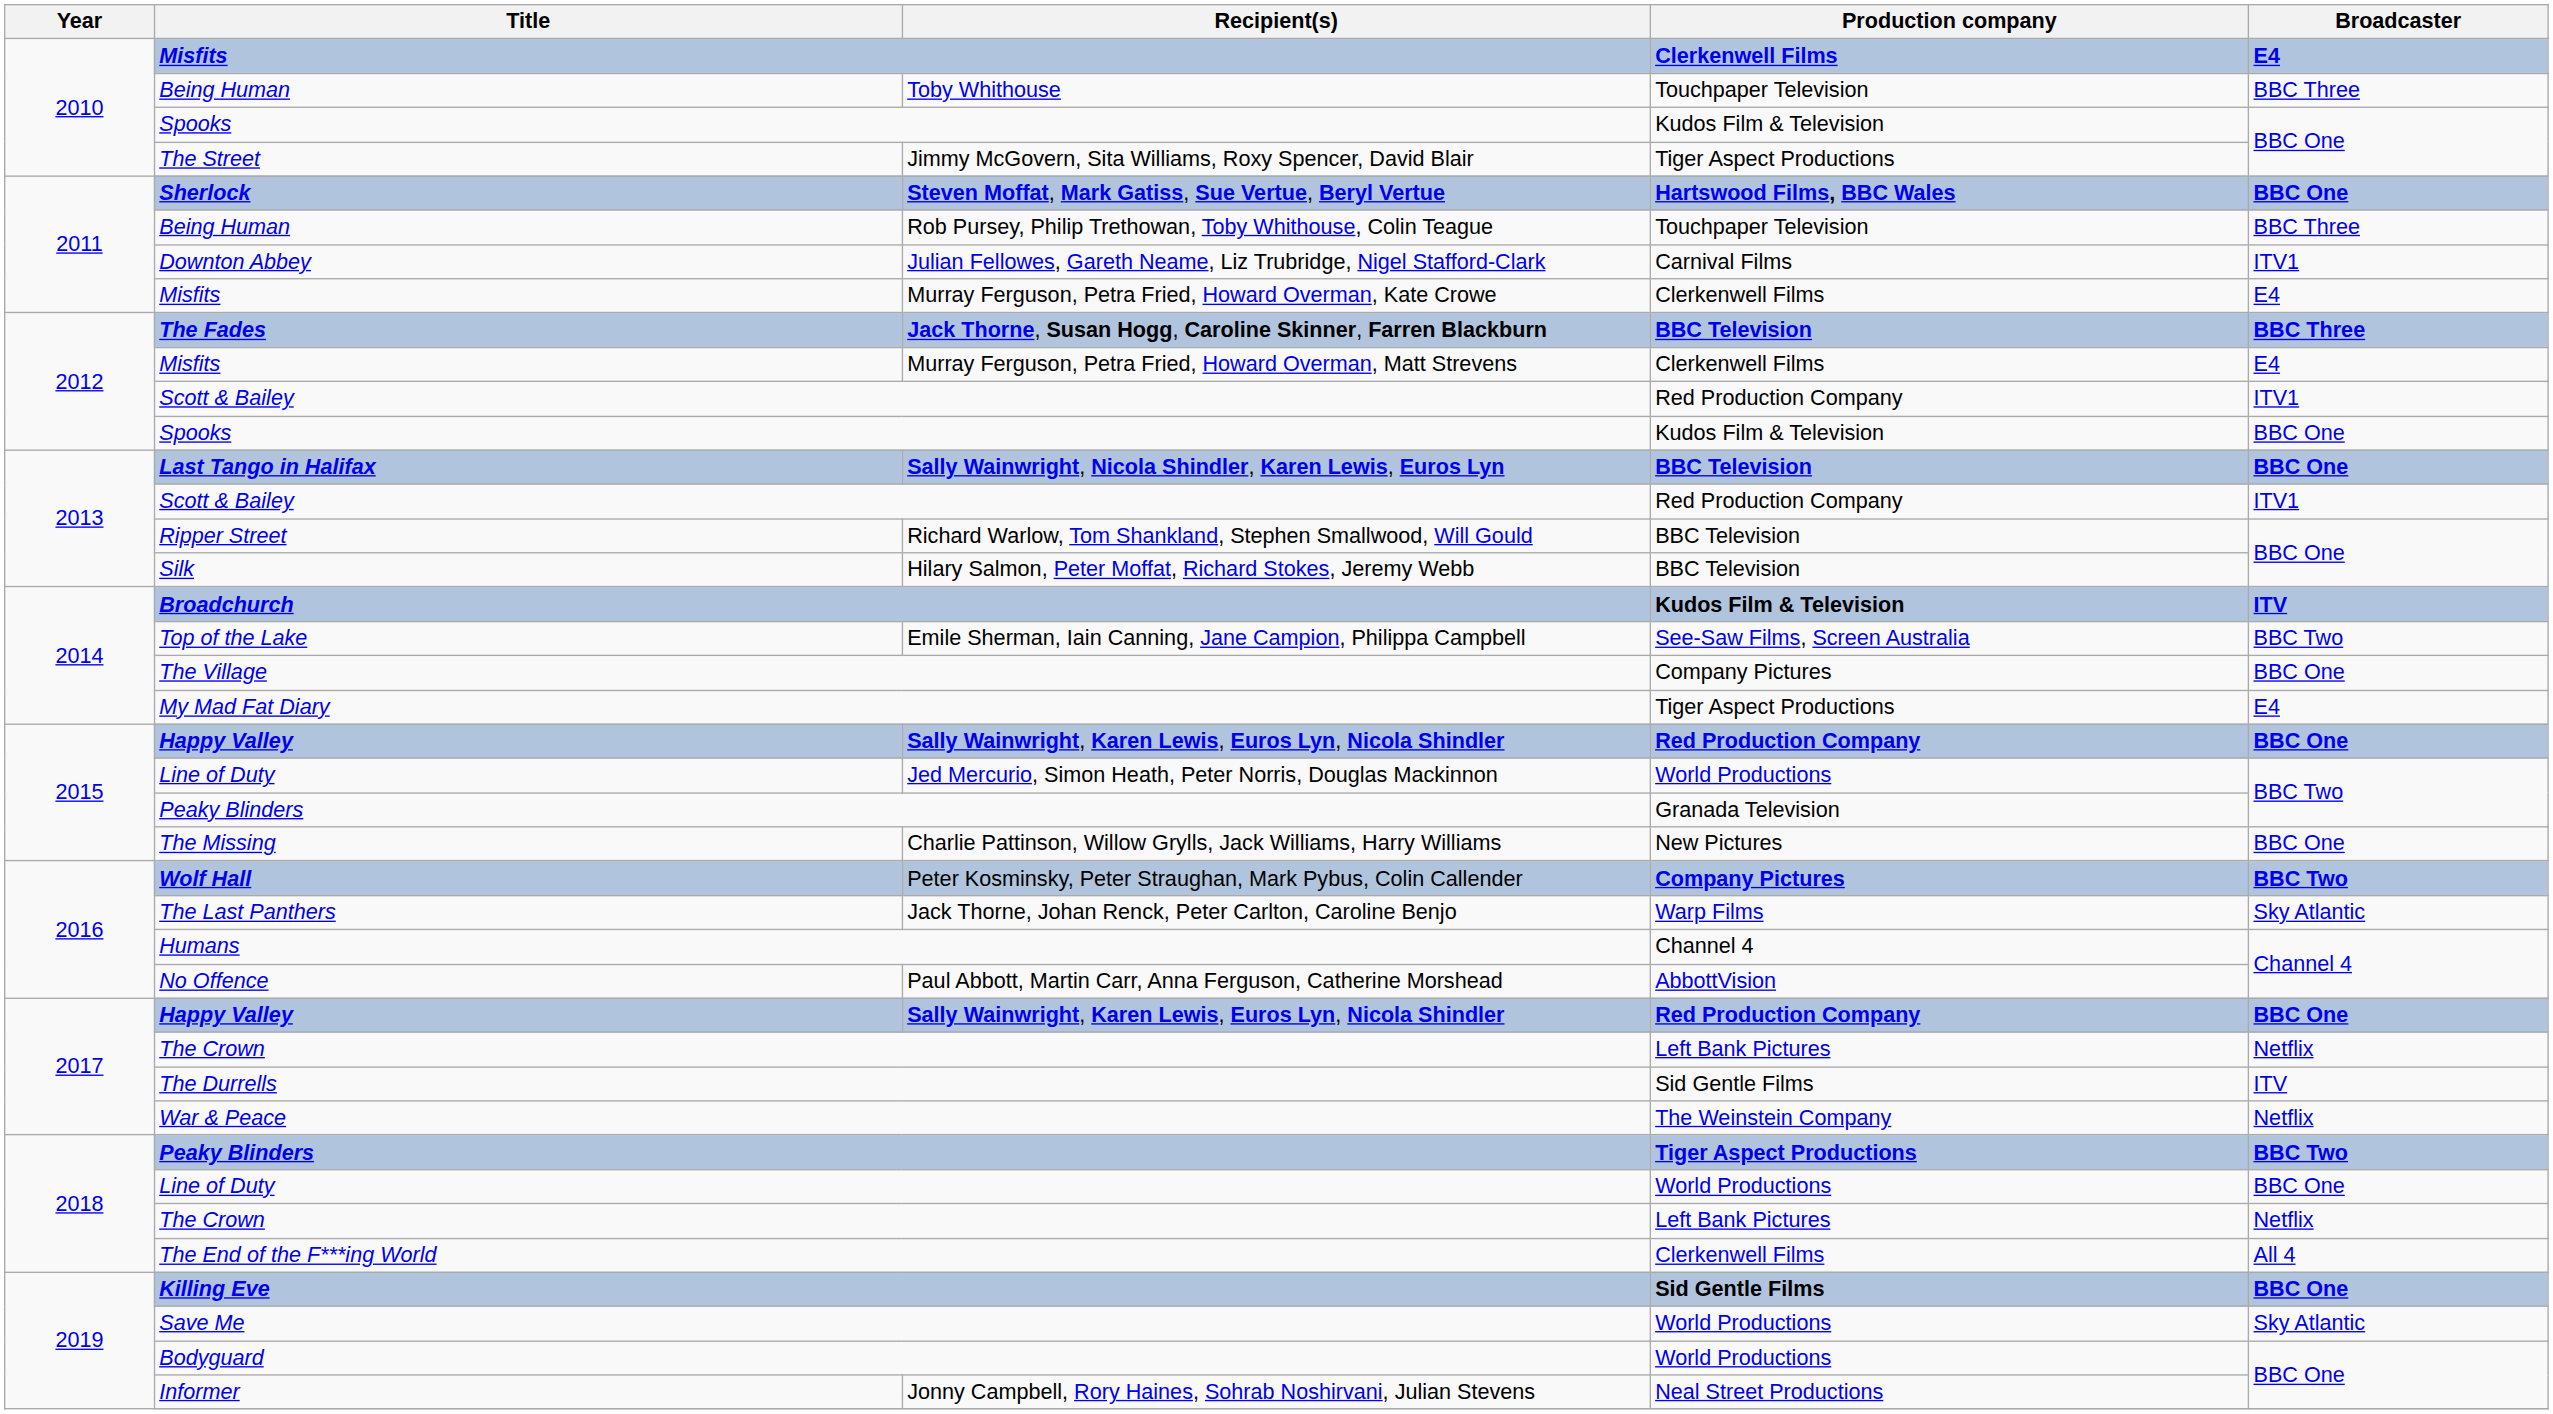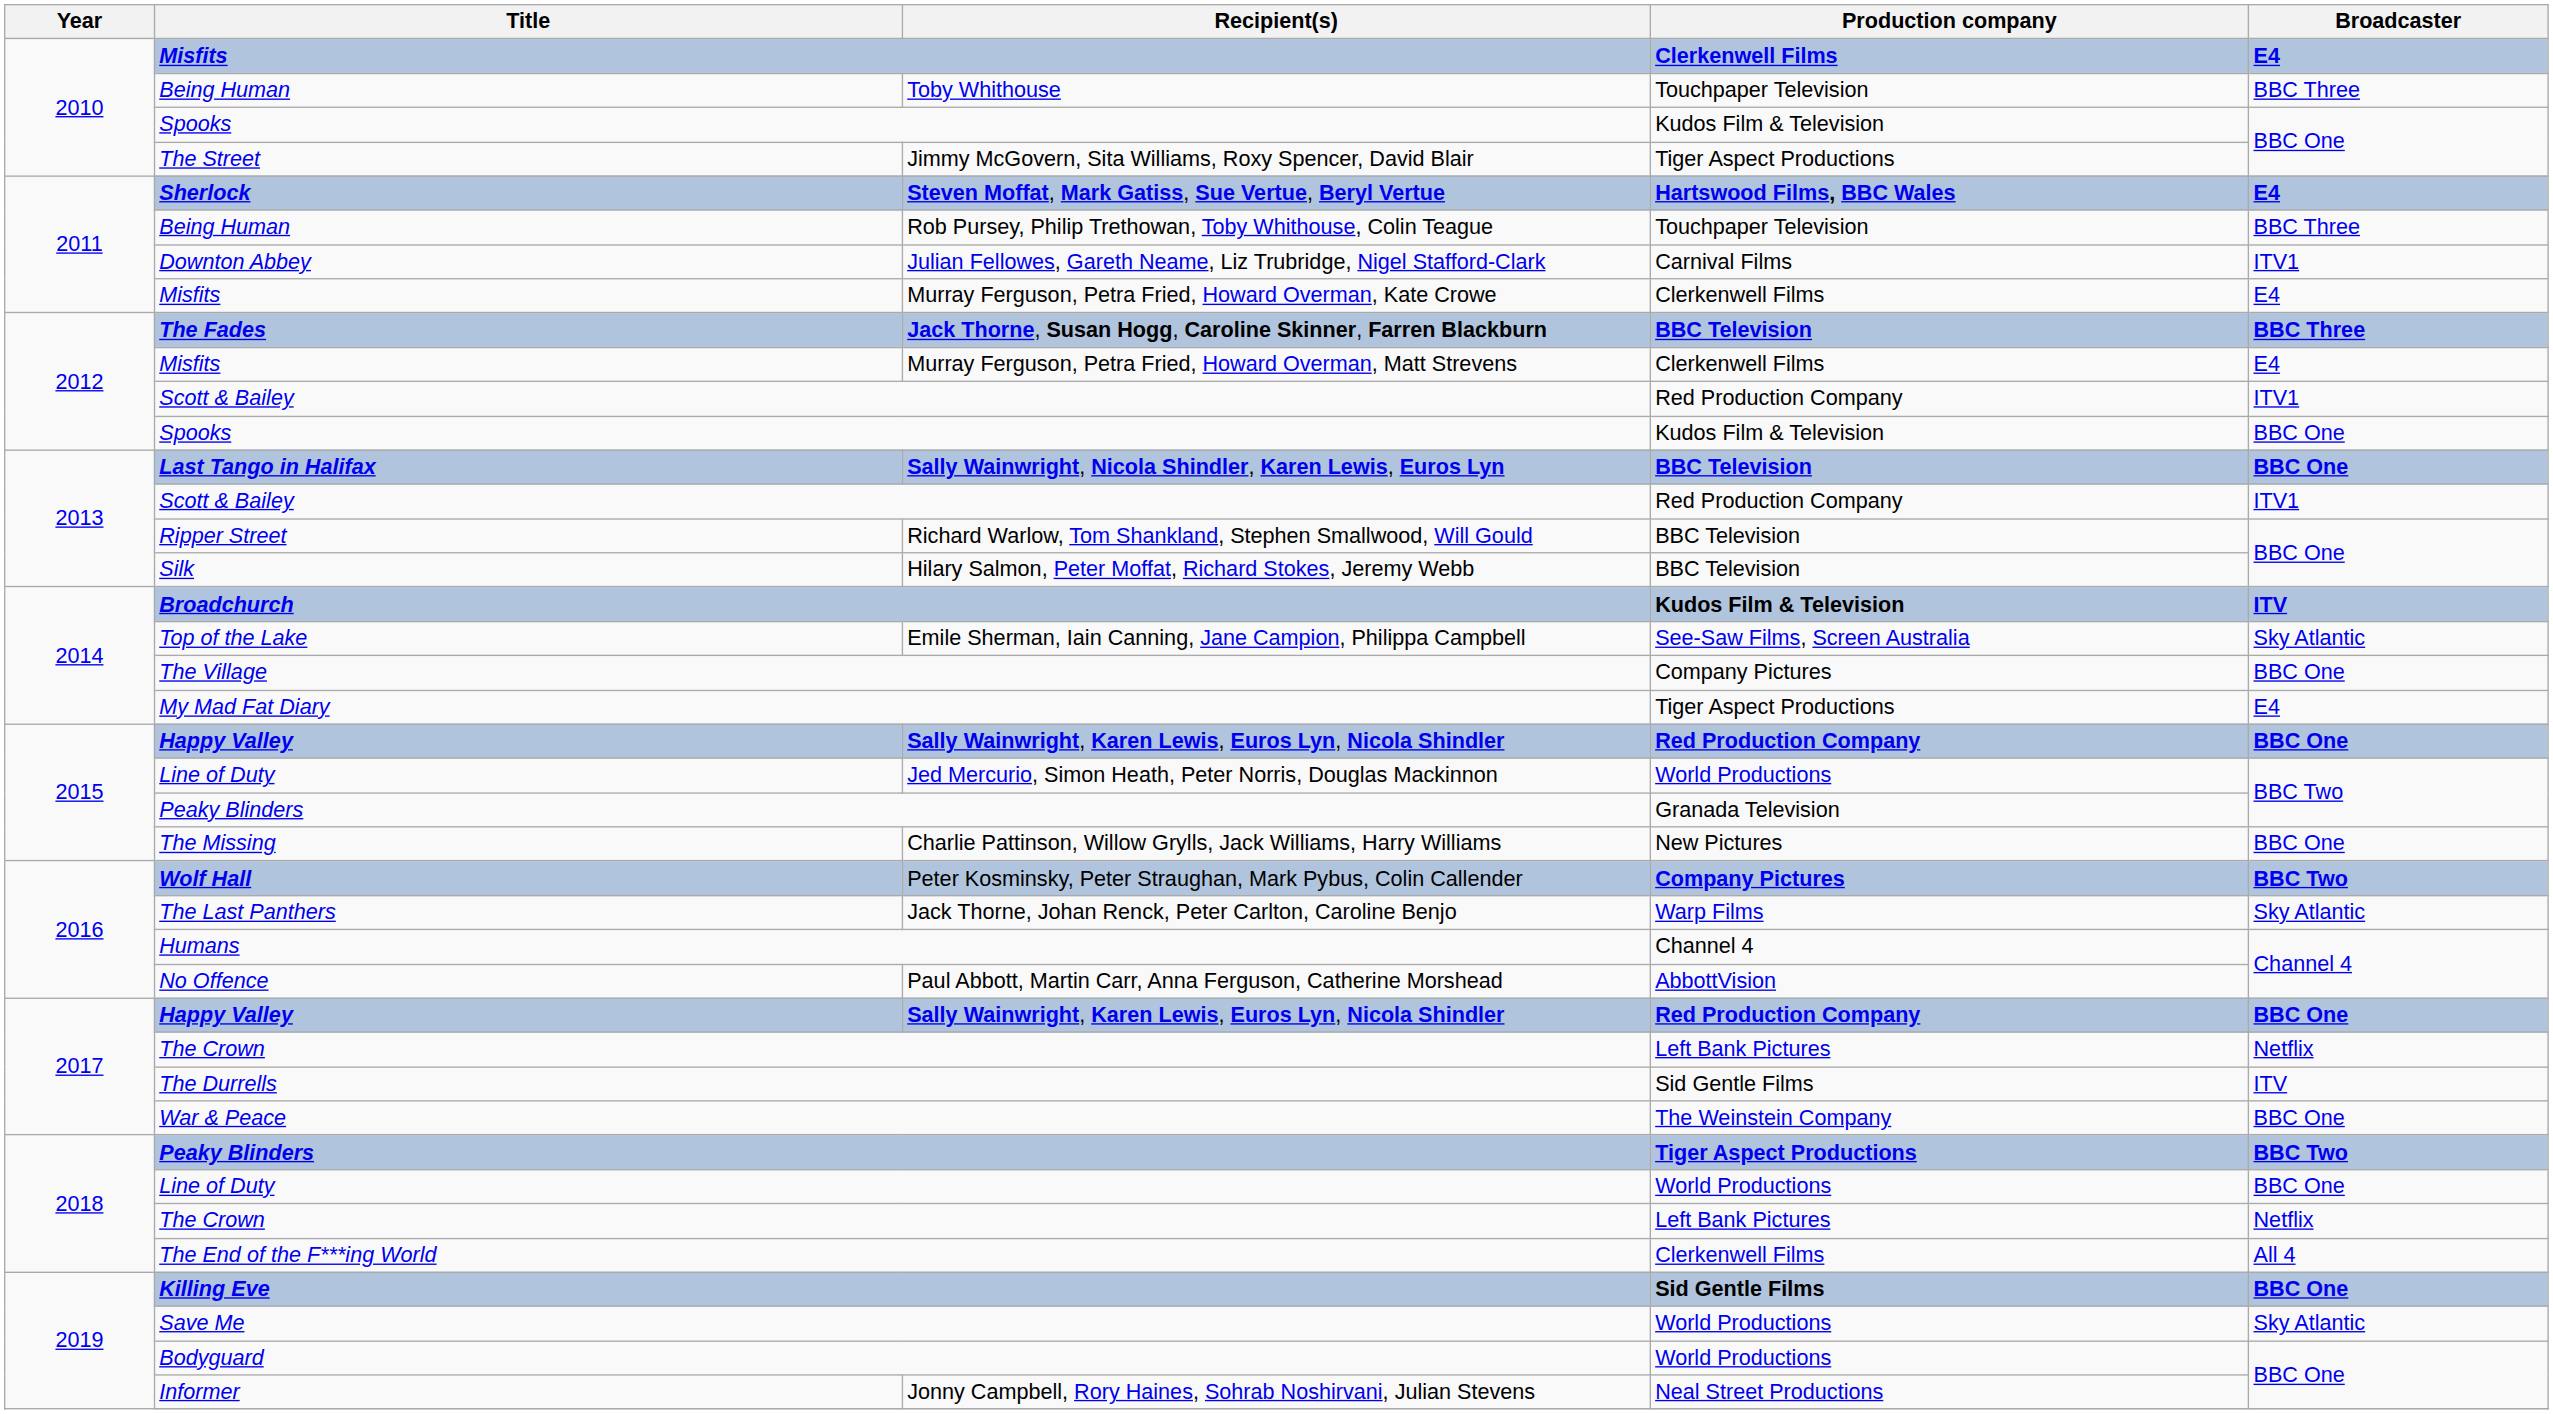Steven Moffat, Mark Gatiss, Sue Vertue, Beryl Vertue | Broadcaster: BBC One -> E4
Emile Sherman, Iain Canning, Jane Campion, Philippa Campbell | Broadcaster: BBC Two -> Sky Atlantic
War & Peace | Broadcaster: Netflix -> BBC One
